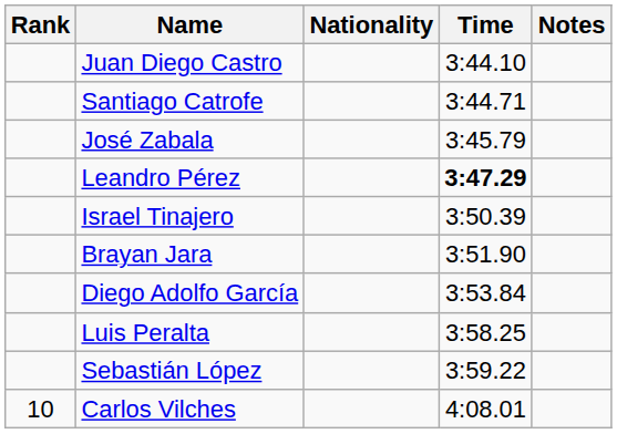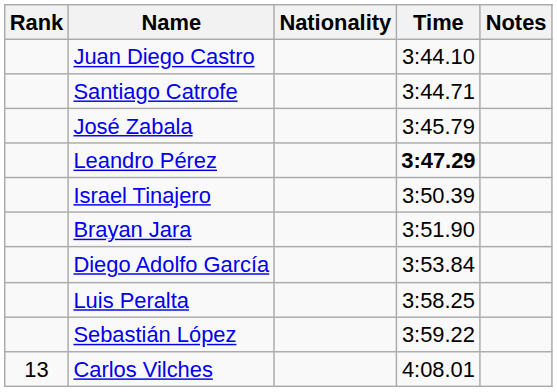Carlos Vilches | Rank: 10 -> 13
